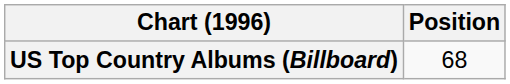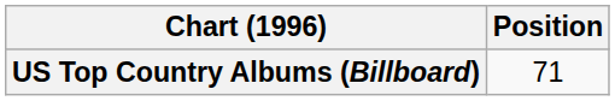US Top Country Albums (Billboard) | Position: 68 -> 71
